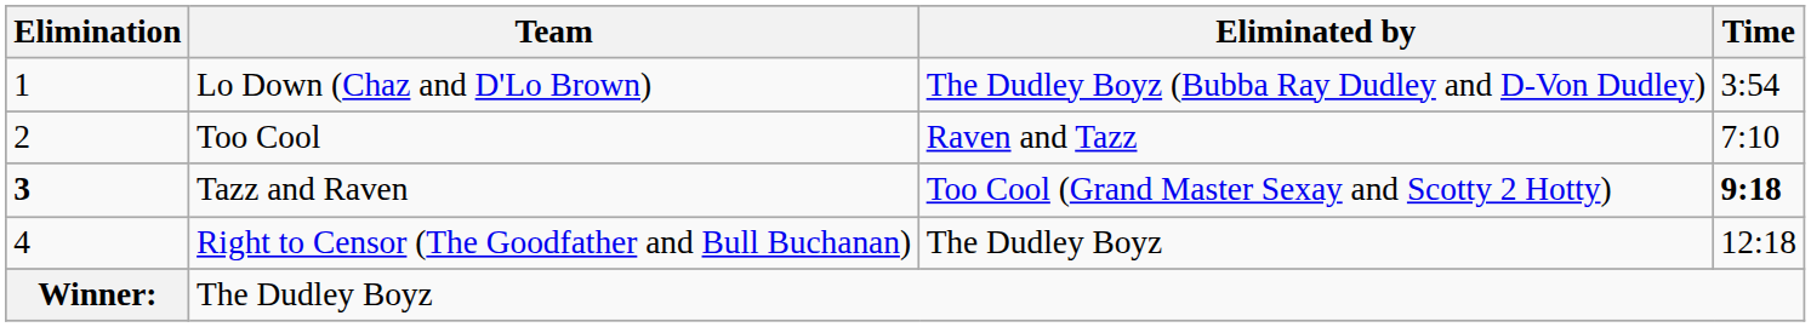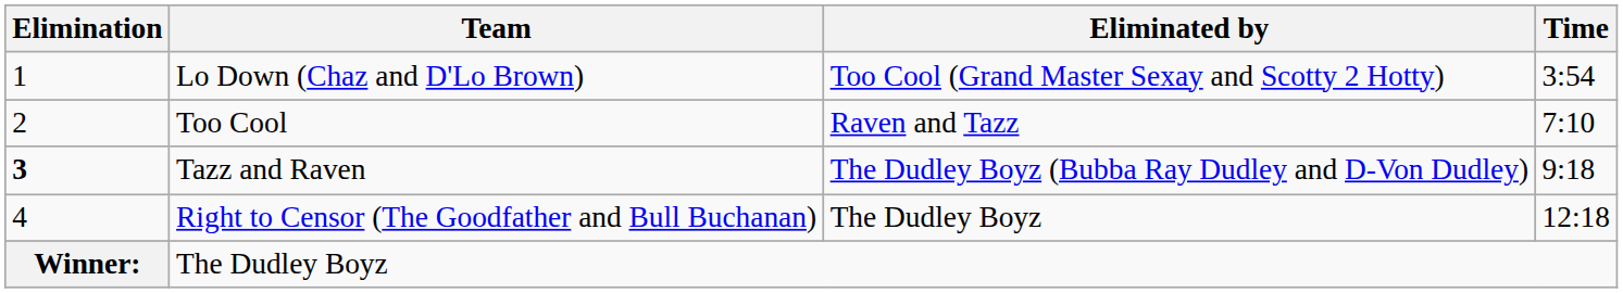Lo Down (Chaz and D'Lo Brown) | Eliminated by: The Dudley Boyz (Bubba Ray Dudley and D-Von Dudley) -> Too Cool (Grand Master Sexay and Scotty 2 Hotty)
Tazz and Raven | Eliminated by: Too Cool (Grand Master Sexay and Scotty 2 Hotty) -> The Dudley Boyz (Bubba Ray Dudley and D-Von Dudley)
Tazz and Raven | Time: bold -> normal
